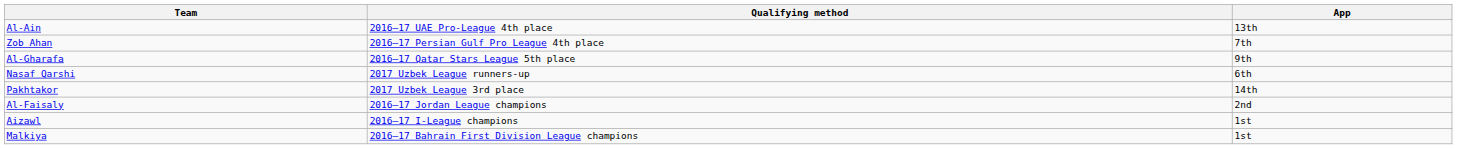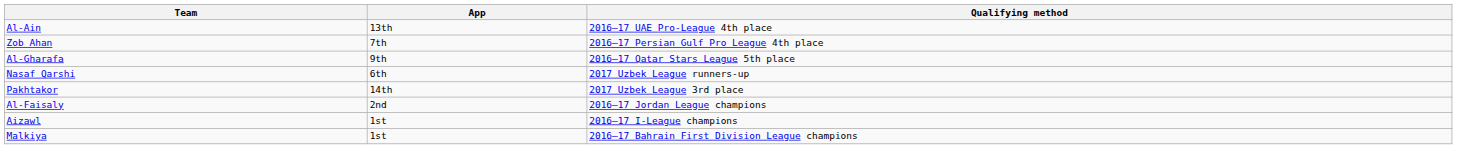columns swapped: Qualifying method <-> App
